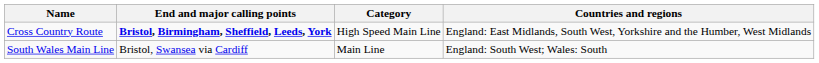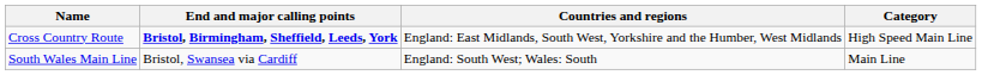columns swapped: Countries and regions <-> Category
